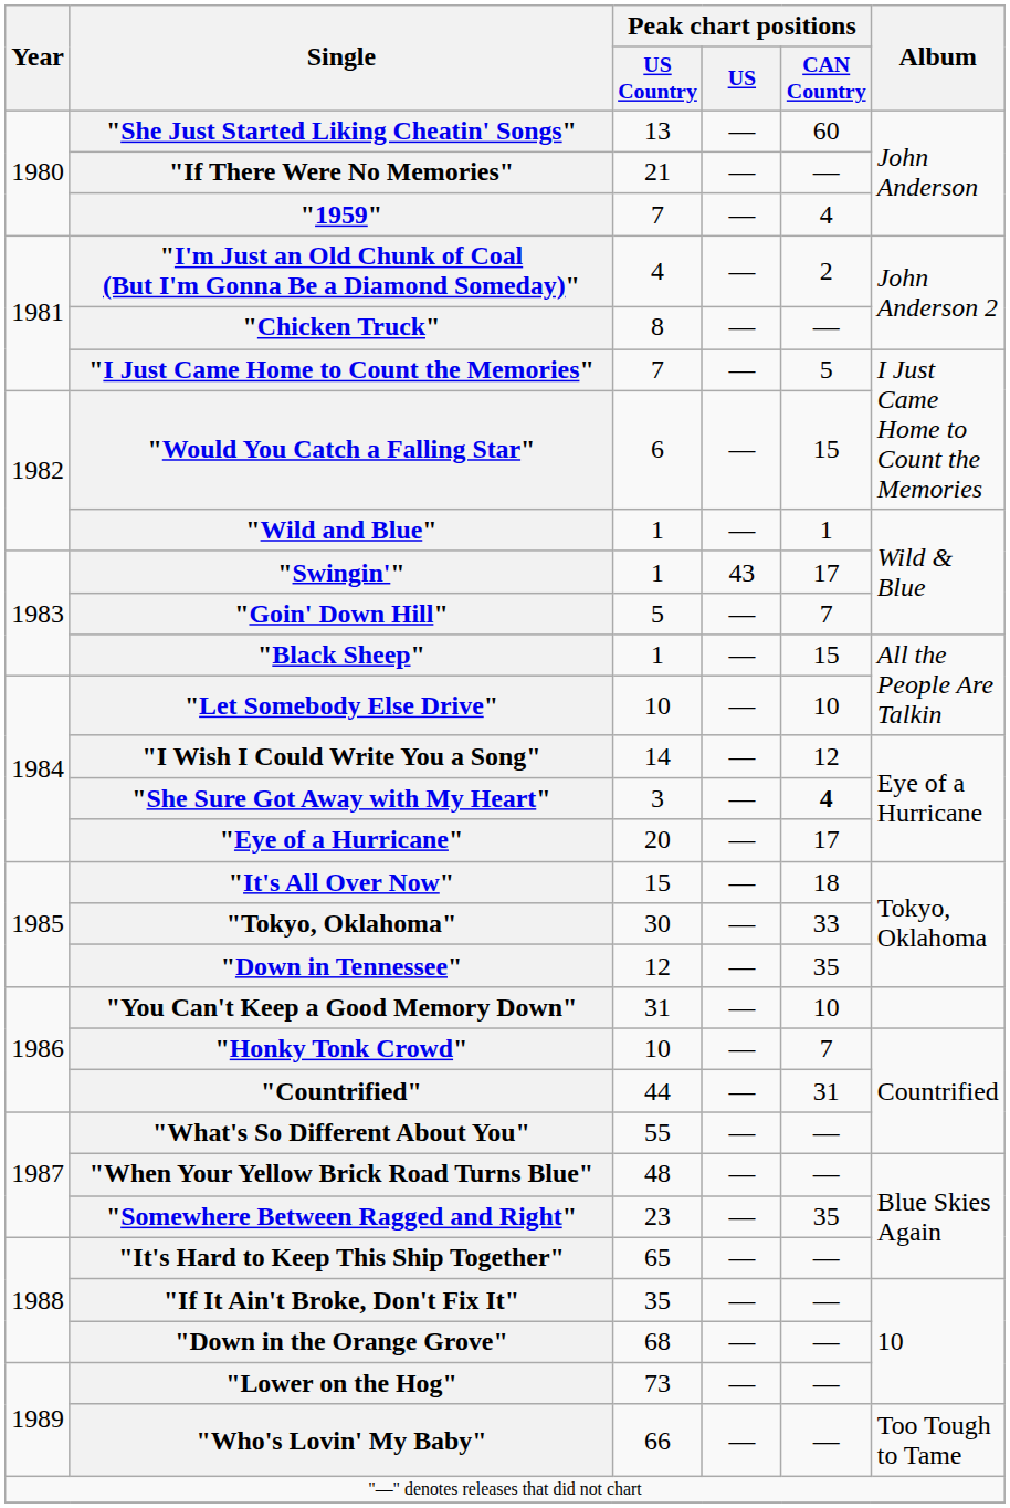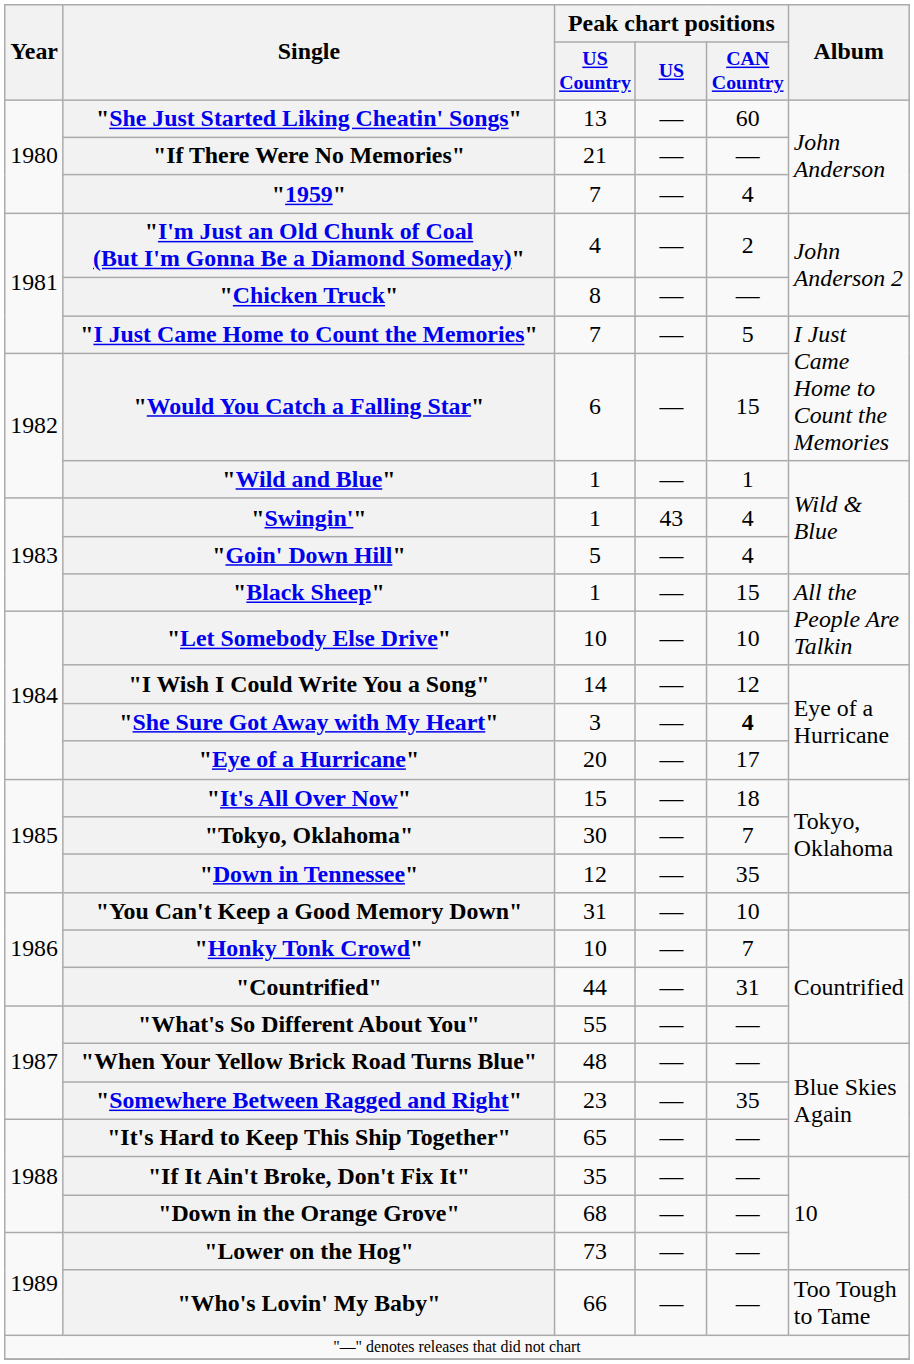"Swingin'" | Peak chart positions / CAN Country: 17 -> 4
"Goin' Down Hill" | Peak chart positions / CAN Country: 7 -> 4
"Tokyo, Oklahoma" | Peak chart positions / CAN Country: 33 -> 7
